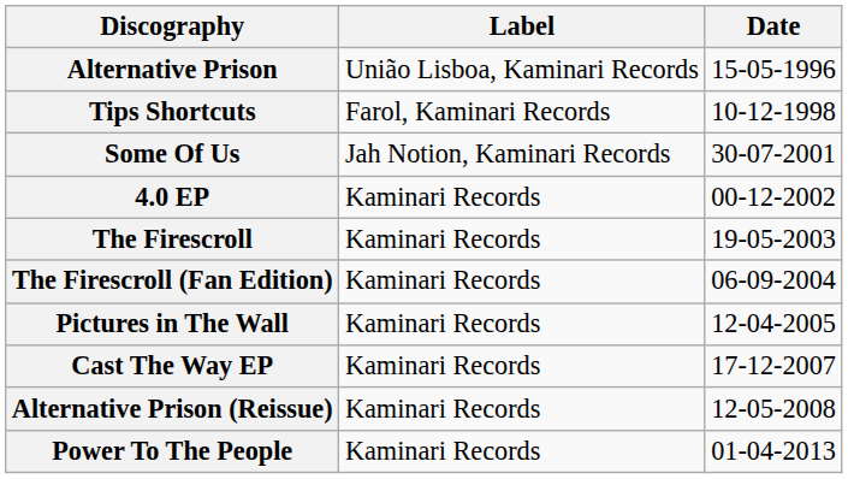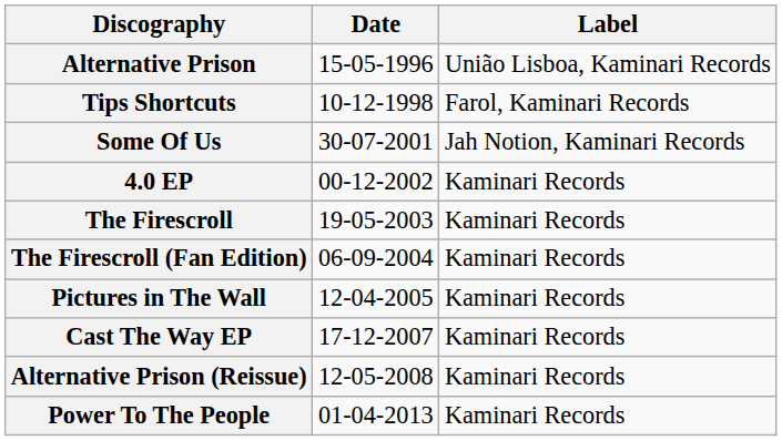columns swapped: Date <-> Label
